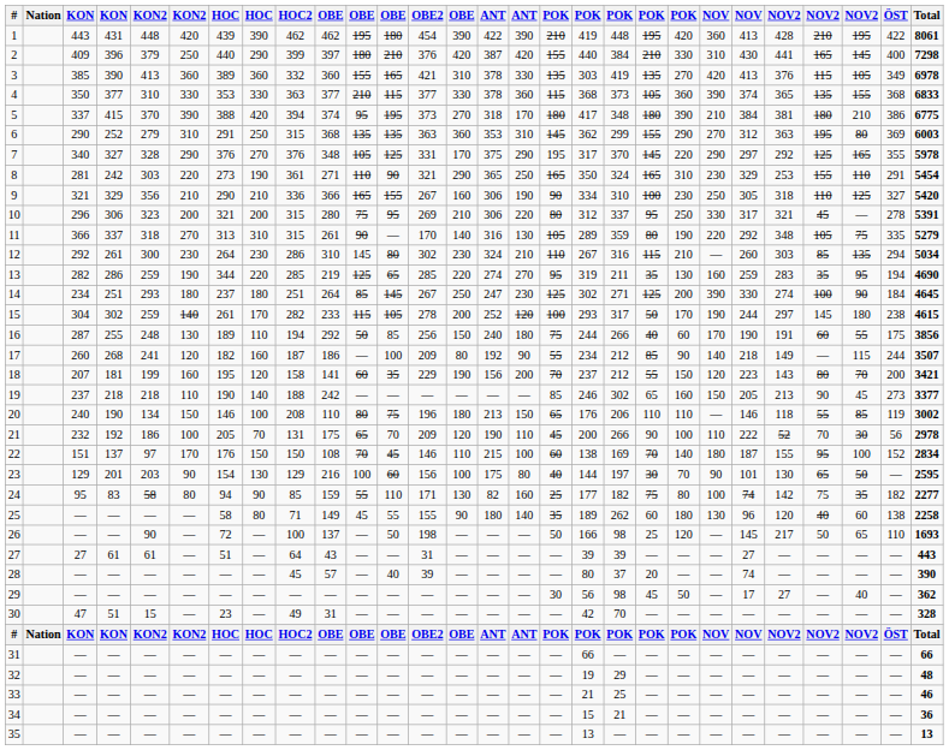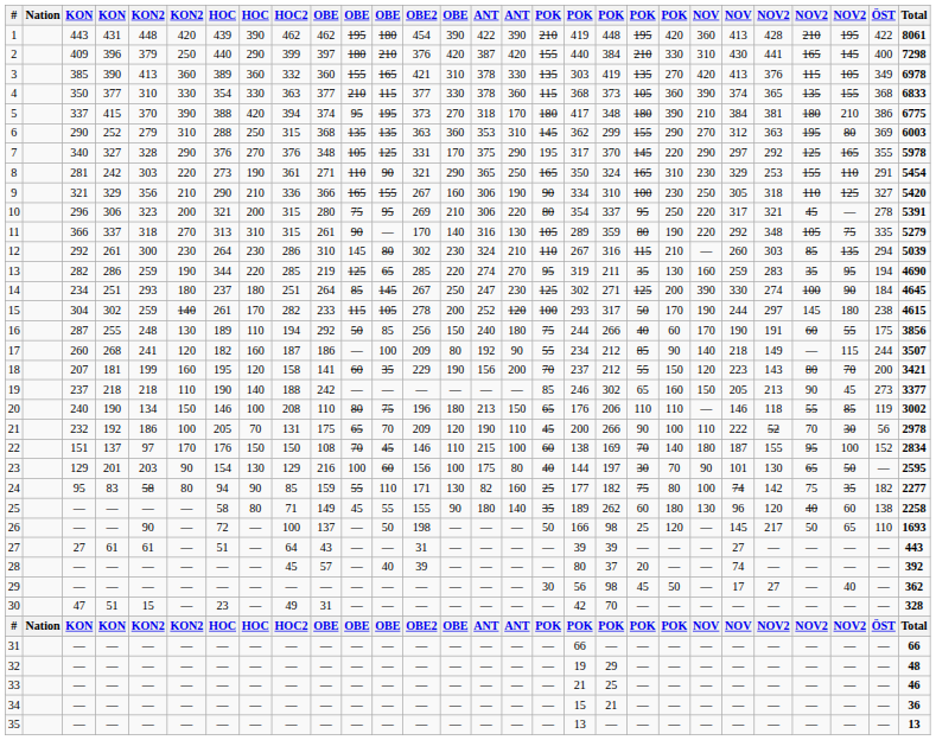4 | column 7: 353 -> 354
6 | column 7: 291 -> 288
10 | column 18: 312 -> 354
10 | column 22: 330 -> 220
12 | Total: 5034 -> 5039
28 | Total: 390 -> 392
